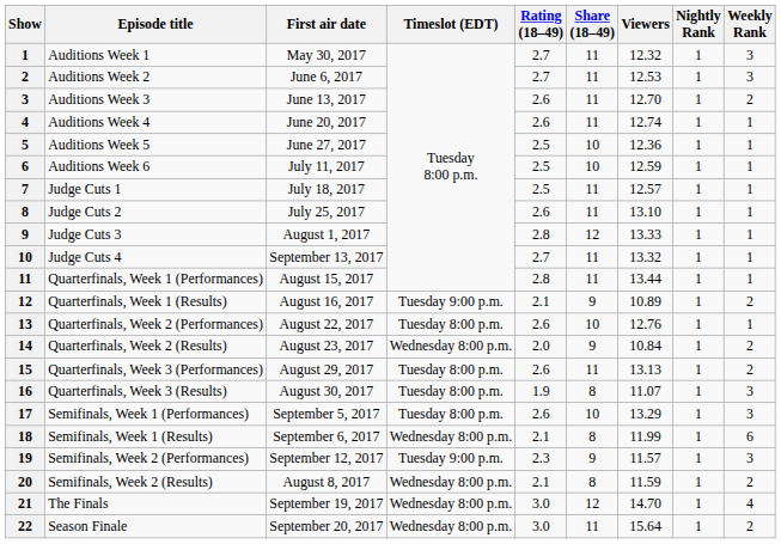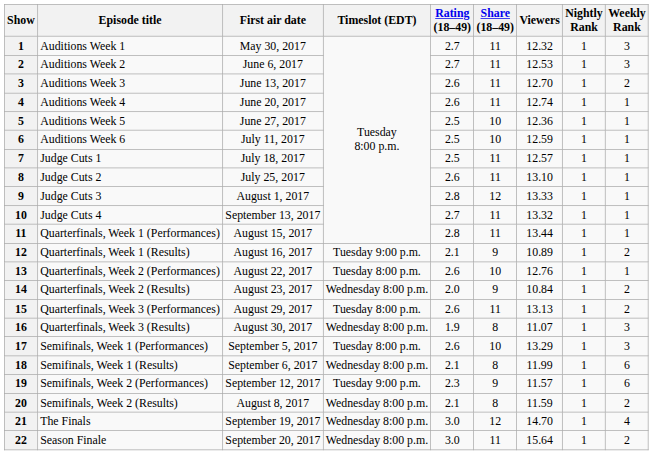Quarterfinals, Week 3 (Results) | Timeslot (EDT): Tuesday 8:00 p.m. -> Wednesday 8:00 p.m.
Semifinals, Week 2 (Performances) | Weekly Rank: 3 -> 6
